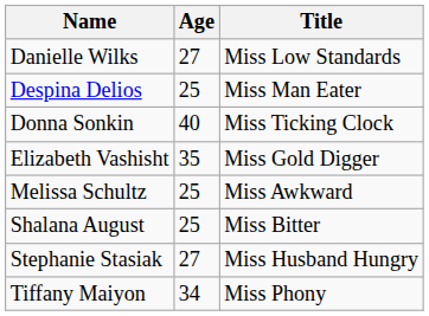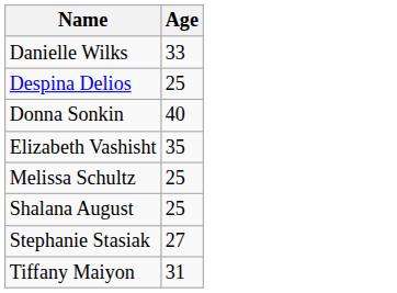- column: Title | Miss Low Standards | Miss Man Eater | Miss Ticking Clock | Miss Gold Digger | Miss Awkward | Miss Bitter | Miss Husband Hungry | Miss Phony
Danielle Wilks | Age: 27 -> 33
Tiffany Maiyon | Age: 34 -> 31
